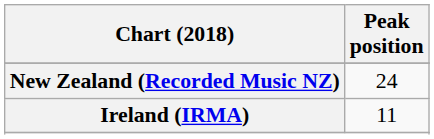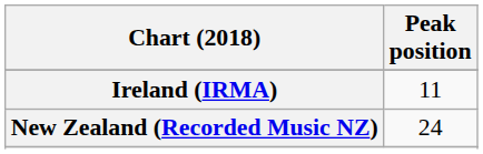rows swapped: Ireland (IRMA) <-> New Zealand (Recorded Music NZ)
